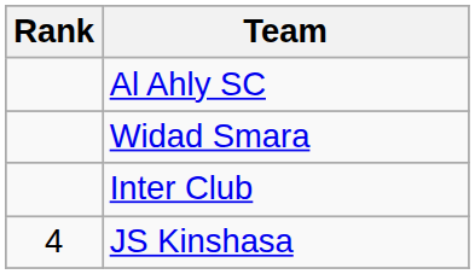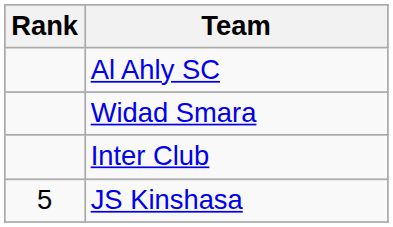JS Kinshasa | Rank: 4 -> 5
